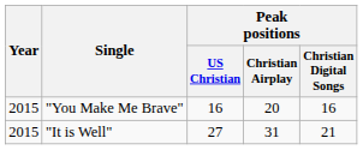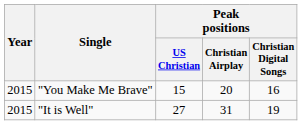"You Make Me Brave" | Peak positions / US Christian: 16 -> 15
"It is Well" | Peak positions / Christian Digital Songs: 21 -> 19
